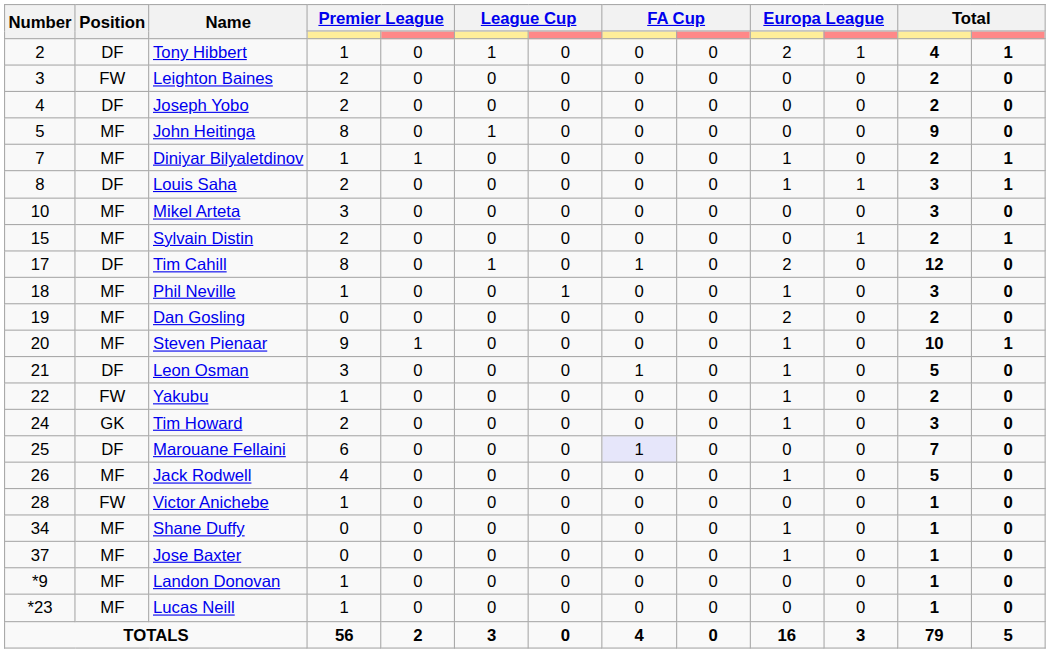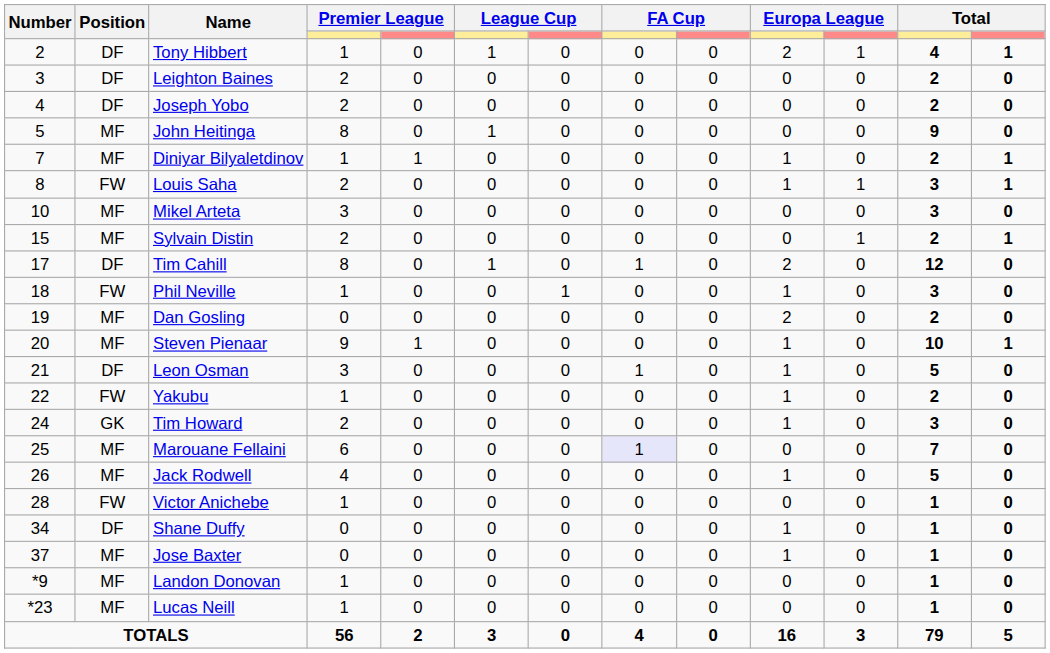Leighton Baines | Position: FW -> DF
Louis Saha | Position: DF -> FW
Phil Neville | Position: MF -> FW
Marouane Fellaini | Position: DF -> MF
Shane Duffy | Position: MF -> DF
